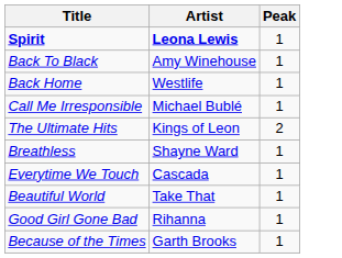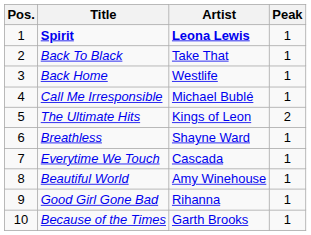+ column: Pos. | 1 | 2 | 3 | 4 | 5 | 6 | 7 | 8 | 9 | 10
Back To Black | Artist: Amy Winehouse -> Take That
Beautiful World | Artist: Take That -> Amy Winehouse
